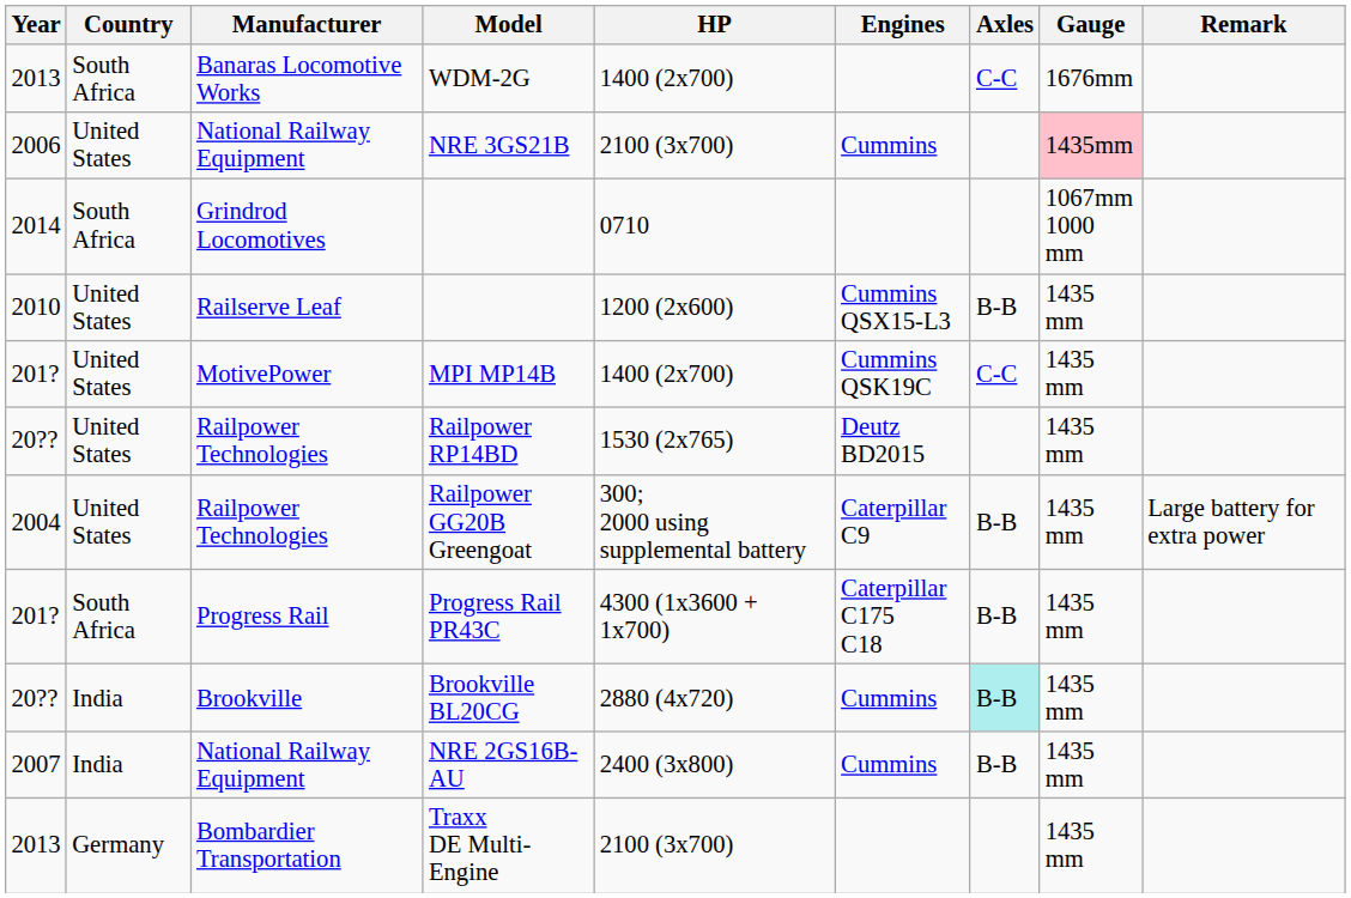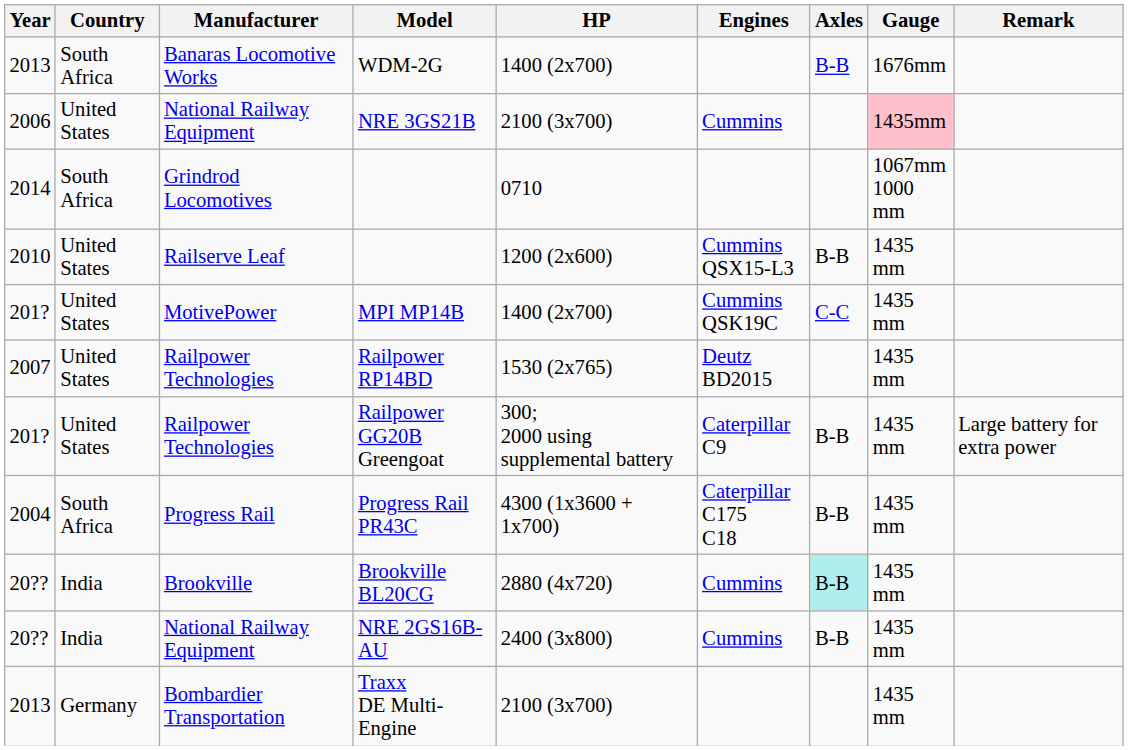WDM-2G | Axles: C-C -> B-B
Railpower RP14BD | Year: 20?? -> 2007
Railpower GG20B Greengoat | Year: 2004 -> 201?
Progress Rail PR43C | Year: 201? -> 2004
NRE 2GS16B-AU | Year: 2007 -> 20??
